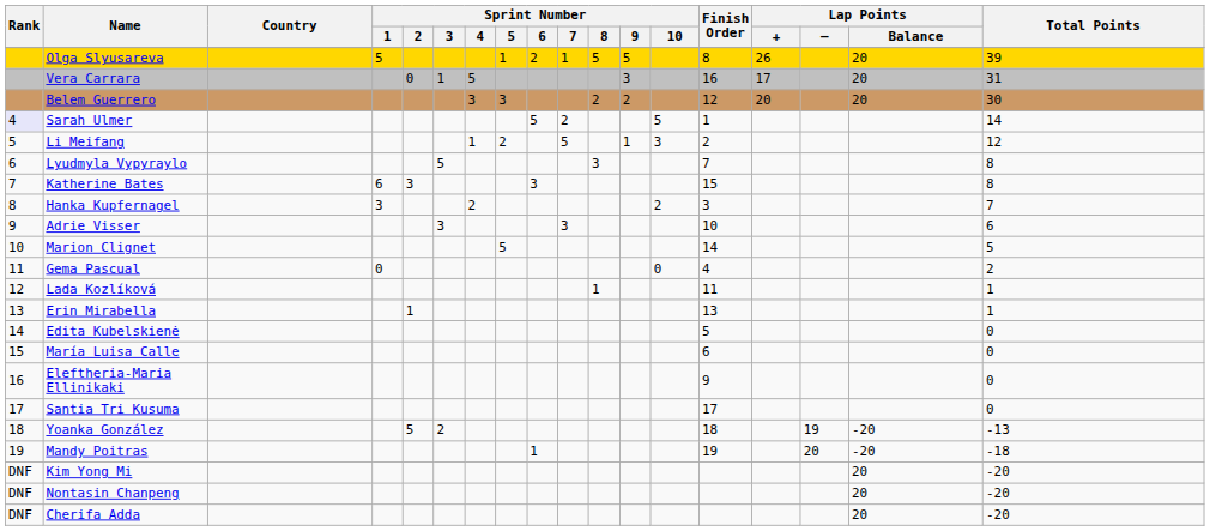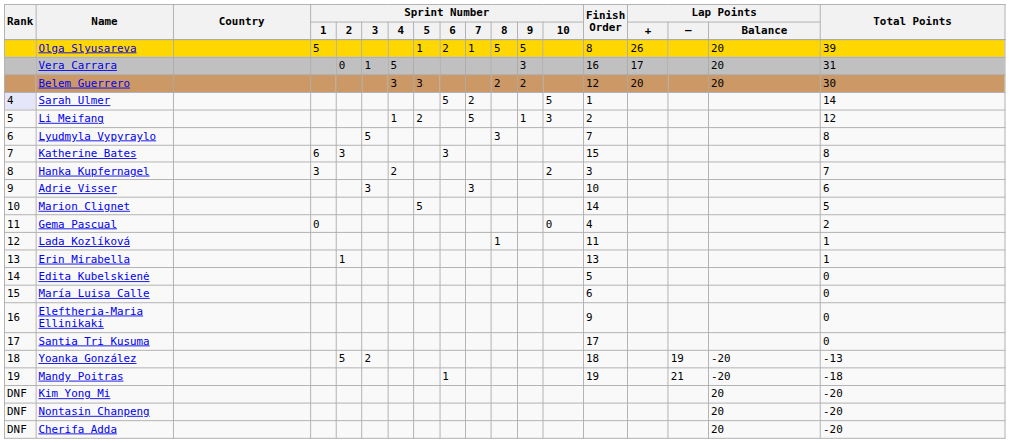Mandy Poitras | Lap Points / –: 20 -> 21
